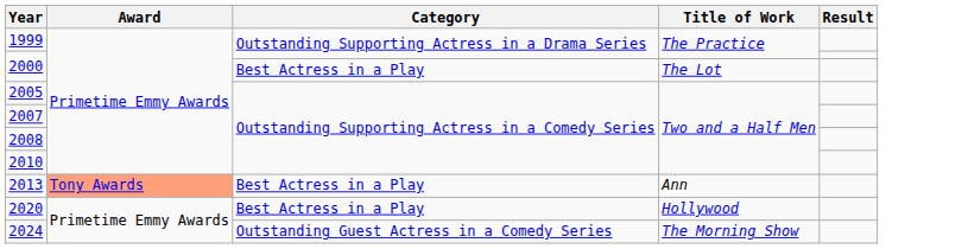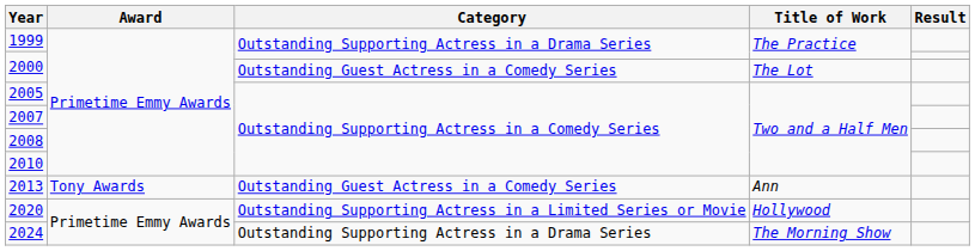2000 / The Lot | Category: Best Actress in a Play -> Outstanding Guest Actress in a Comedy Series
2013 | Award: lightsalmon background -> no background
2013 | Category: Best Actress in a Play -> Outstanding Guest Actress in a Comedy Series
2020 | Category: Best Actress in a Play -> Outstanding Supporting Actress in a Limited Series or Movie
2024 | Category: Outstanding Guest Actress in a Comedy Series -> Outstanding Supporting Actress in a Drama Series
